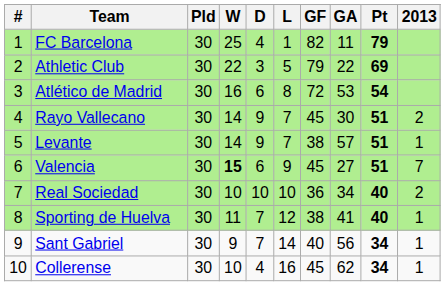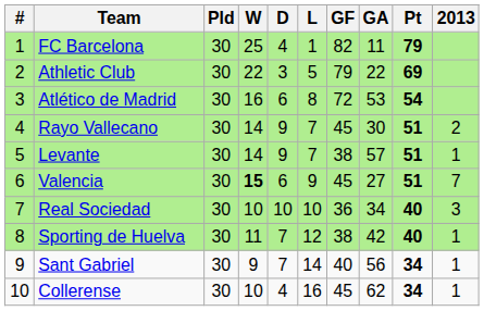Real Sociedad | 2013: 2 -> 3
Sporting de Huelva | GA: 41 -> 42
